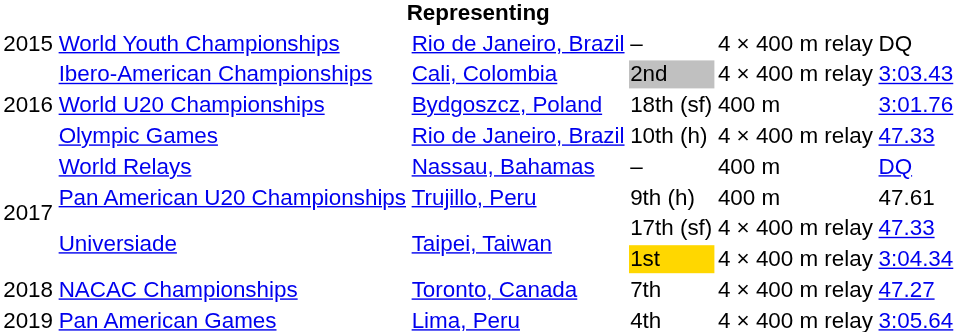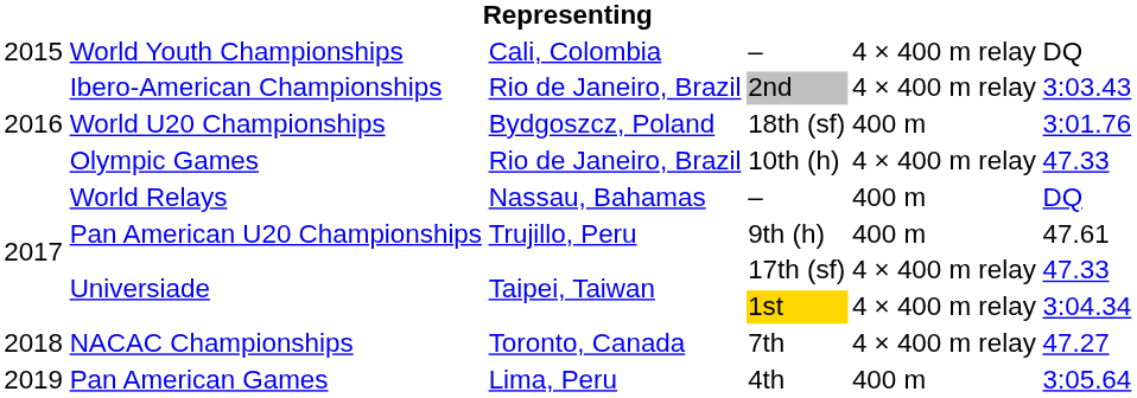World Youth Championships | column 3: Rio de Janeiro, Brazil -> Cali, Colombia
Ibero-American Championships | column 3: Cali, Colombia -> Rio de Janeiro, Brazil
Pan American Games | column 5: 4 × 400 m relay -> 400 m
